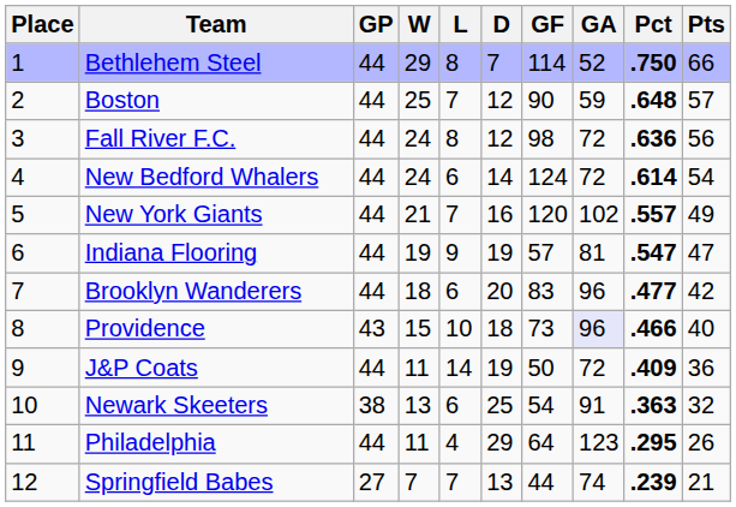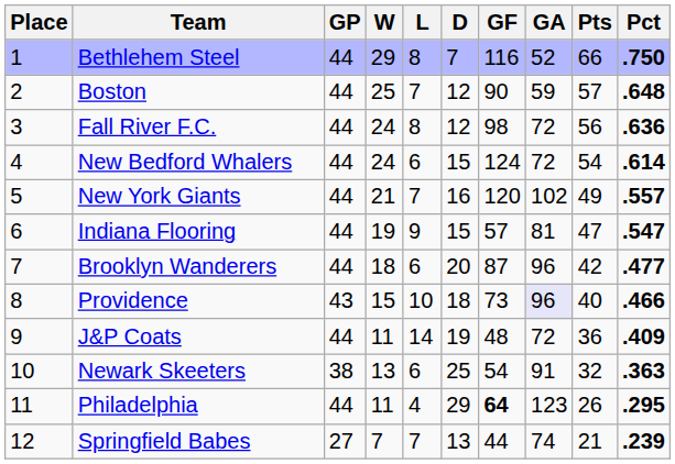columns swapped: Pts <-> Pct
Bethlehem Steel | GF: 114 -> 116
New Bedford Whalers | D: 14 -> 15
Indiana Flooring | D: 19 -> 15
Brooklyn Wanderers | GF: 83 -> 87
J&P Coats | GF: 50 -> 48
Philadelphia | GF: normal -> bold
